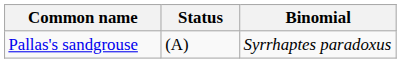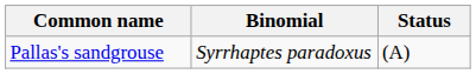columns swapped: Binomial <-> Status
